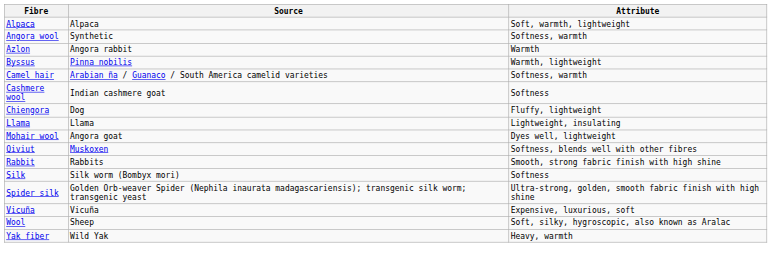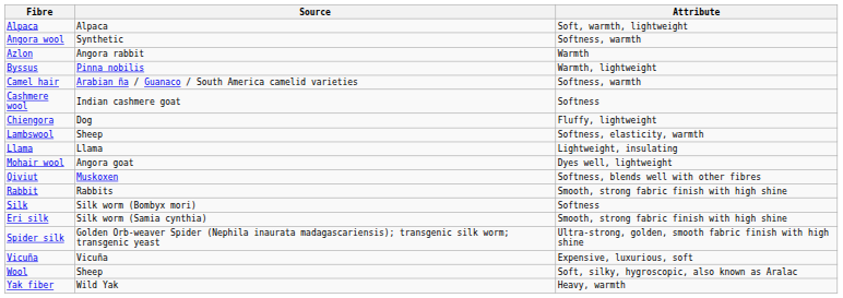+ row: Lambswool | Sheep | Softness, elasticity, warmth
+ row: Eri silk | Silk worm (Samia cynthia) | Smooth, strong fabric finish with high shine
